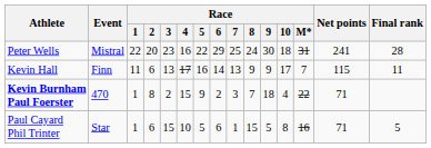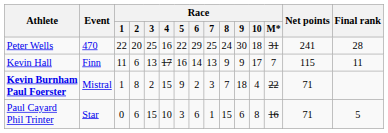Peter Wells | Event: Mistral -> 470
Peter Wells | Race / 3: 23 -> 25
Kevin Burnham Paul Foerster | Event: 470 -> Mistral
Paul Cayard Phil Trinter | Race / 1: 1 -> 0
Paul Cayard Phil Trinter | Race / 5: 5 -> 3
Paul Cayard Phil Trinter | Race / 9: 5 -> 6
